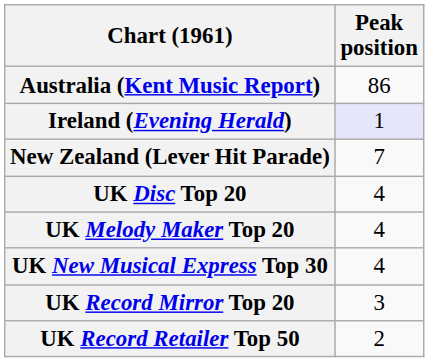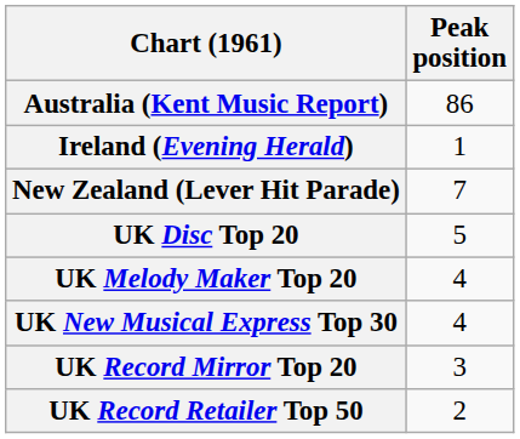Ireland (Evening Herald) | Peak position: lavender background -> no background
UK Disc Top 20 | Peak position: 4 -> 5
